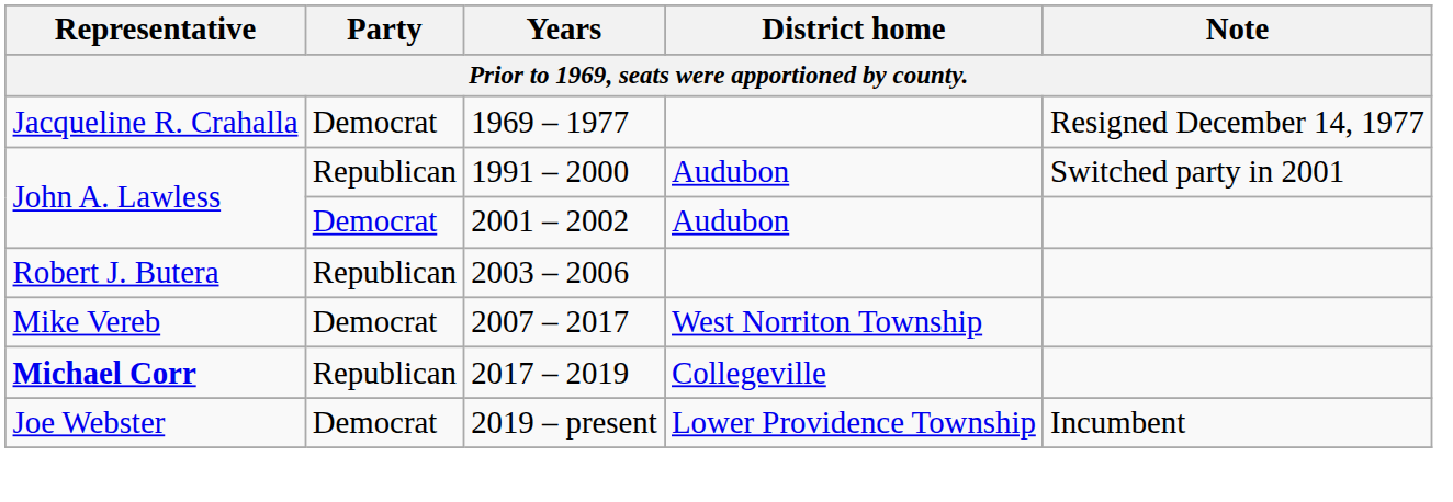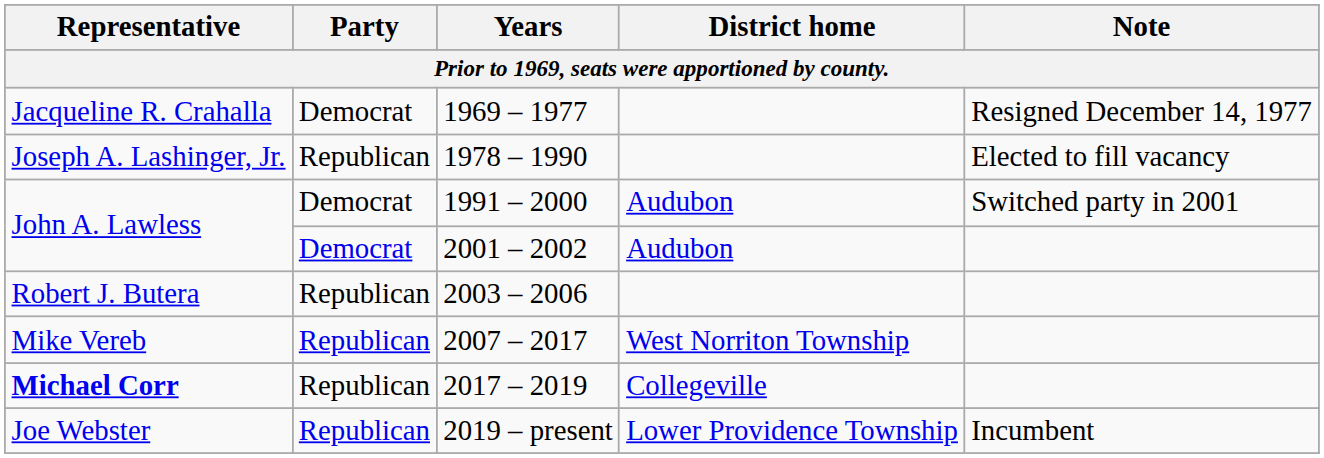+ row: Joseph A. Lashinger, Jr. | Republican | 1978 – 1990 | Elected to fill vacancy
1991 – 2000 | Party: Republican -> Democrat
2007 – 2017 | Party: Democrat -> Republican
2019 – present | Party: Democrat -> Republican
